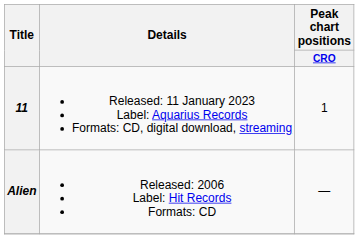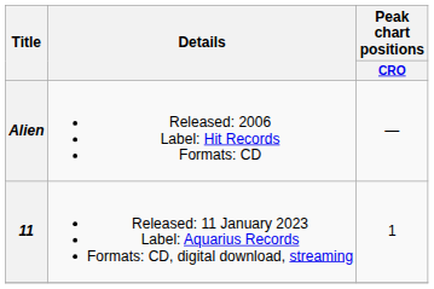rows swapped: Alien <-> 11
